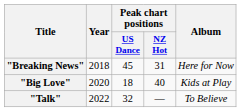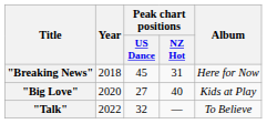"Big Love" | Peak chart positions / US Dance: 18 -> 27
